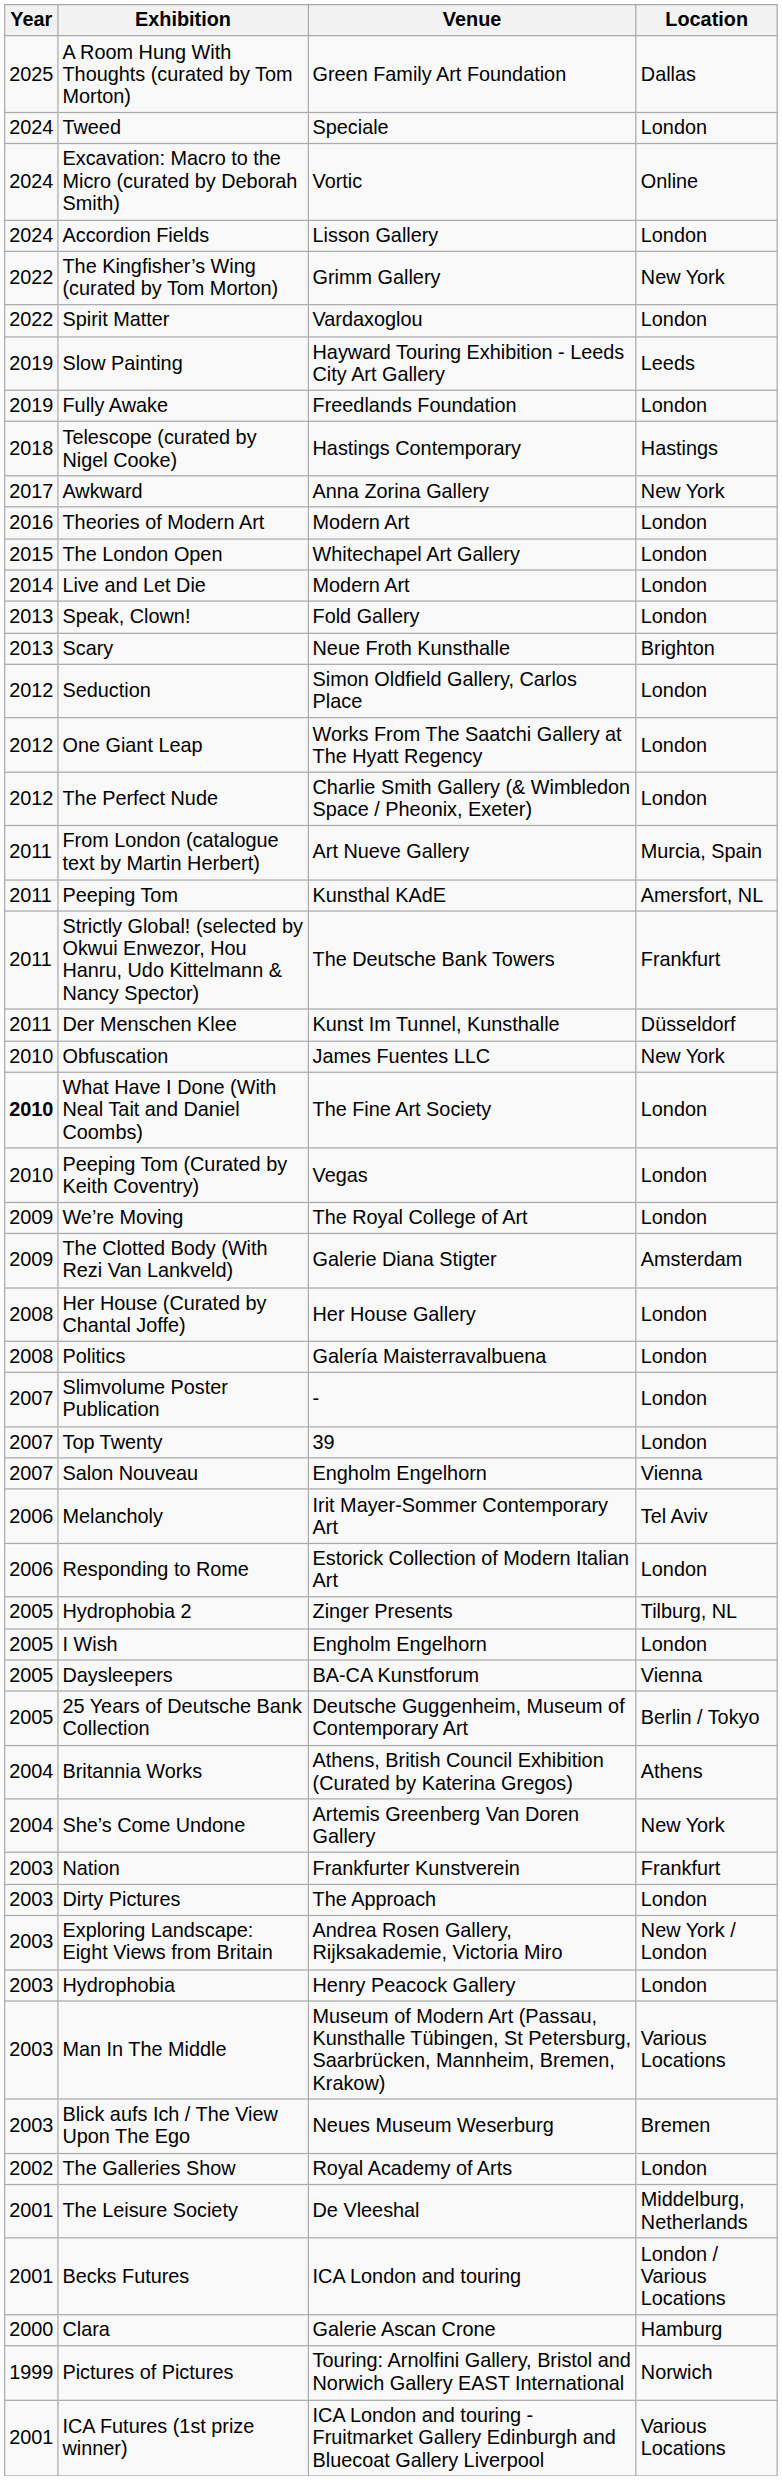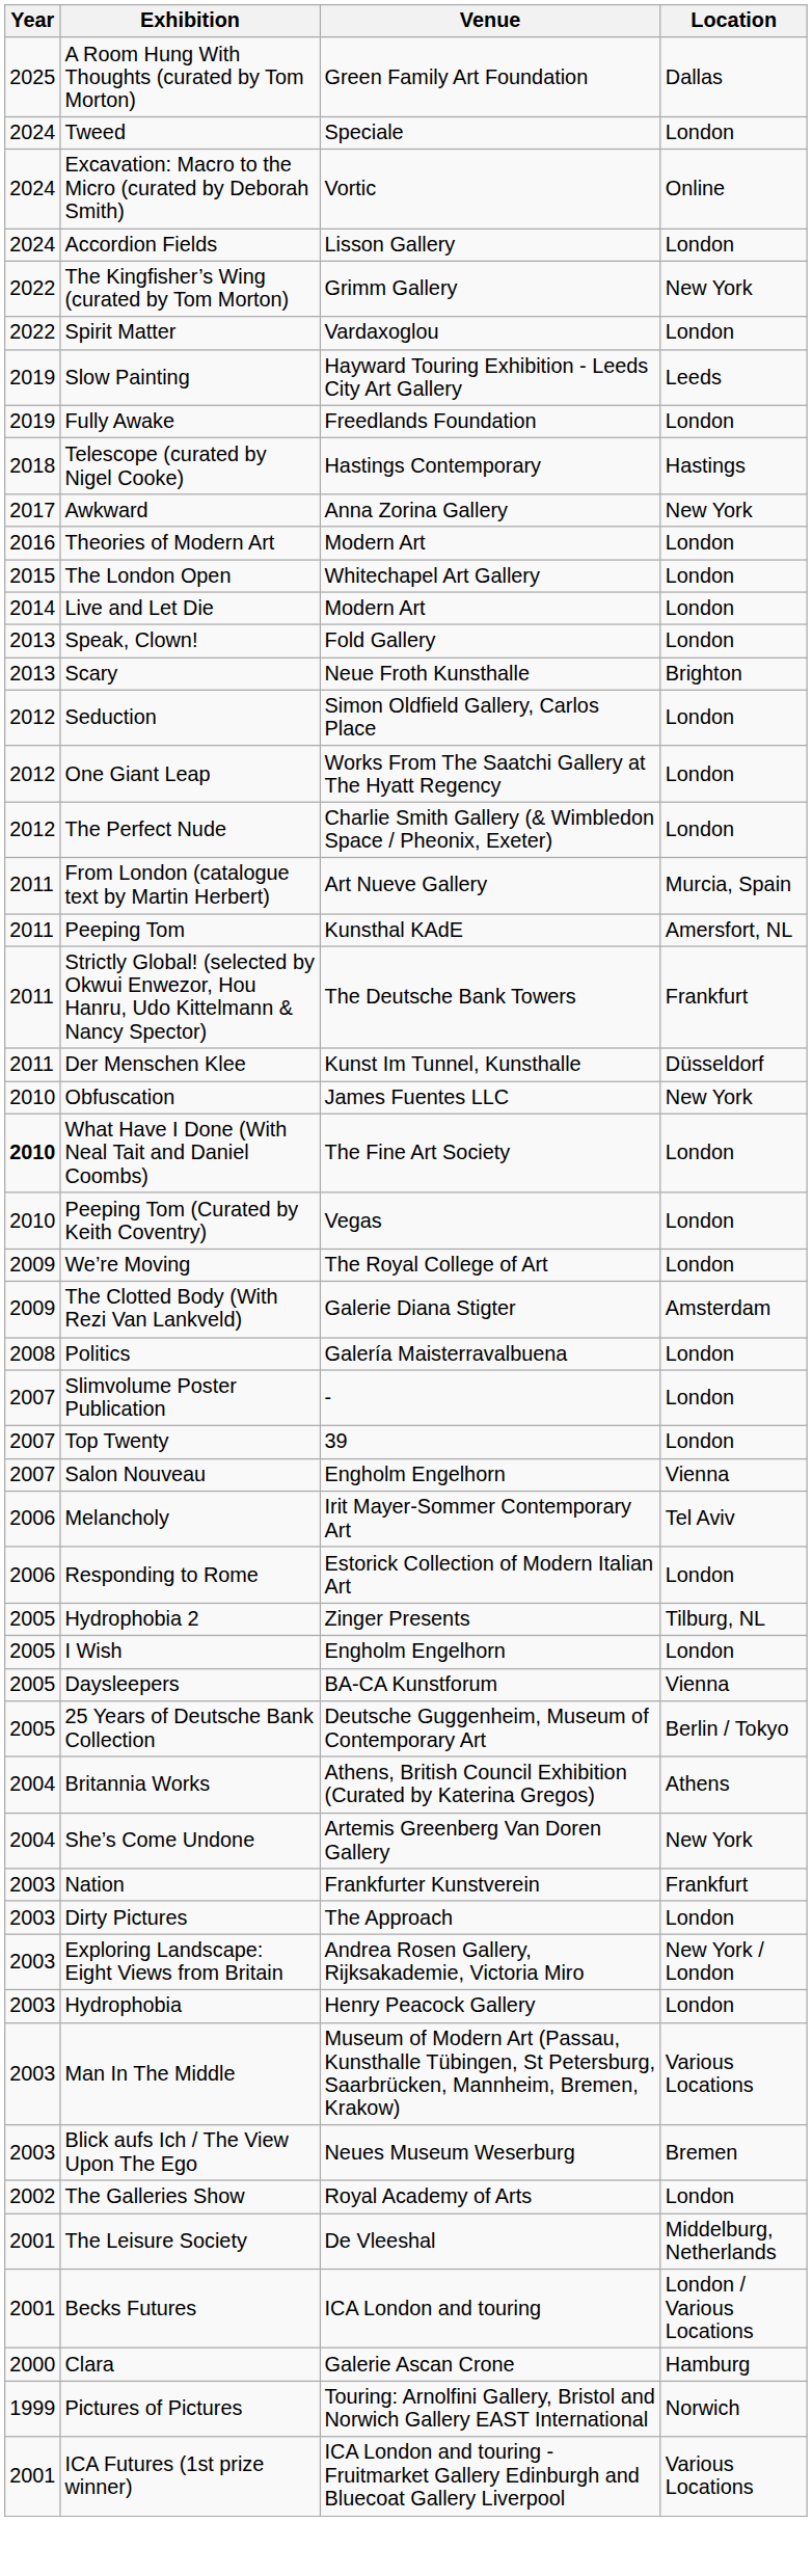- row: 2008 | Her House (Curated by Chantal Joffe) | Her House Gallery | London
